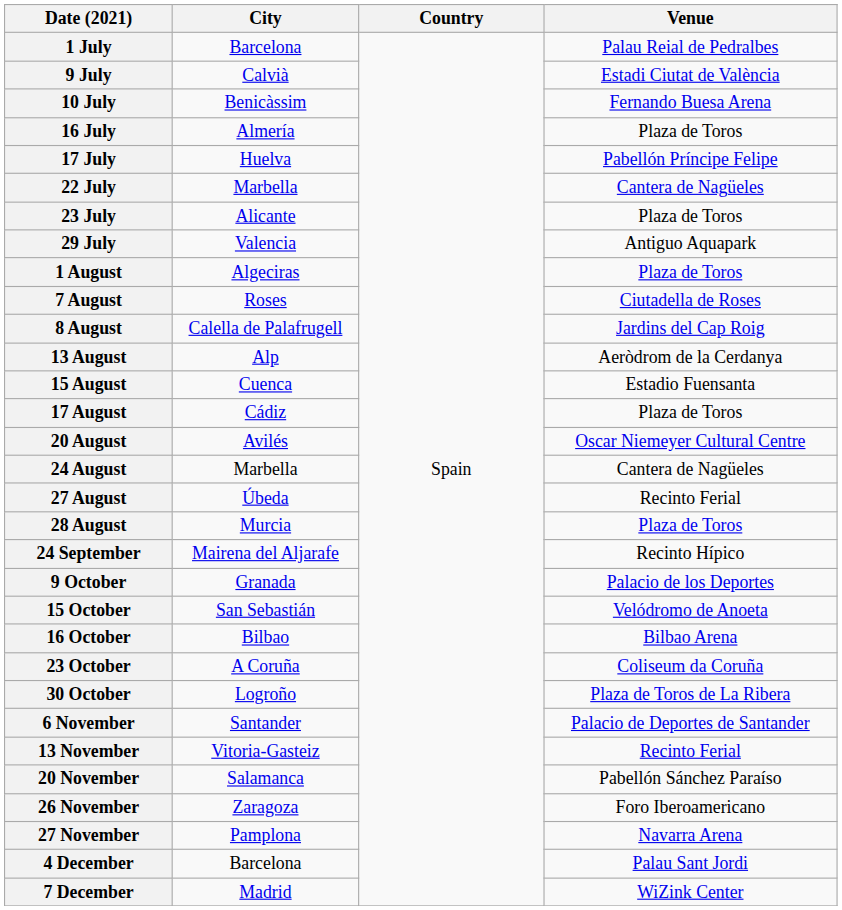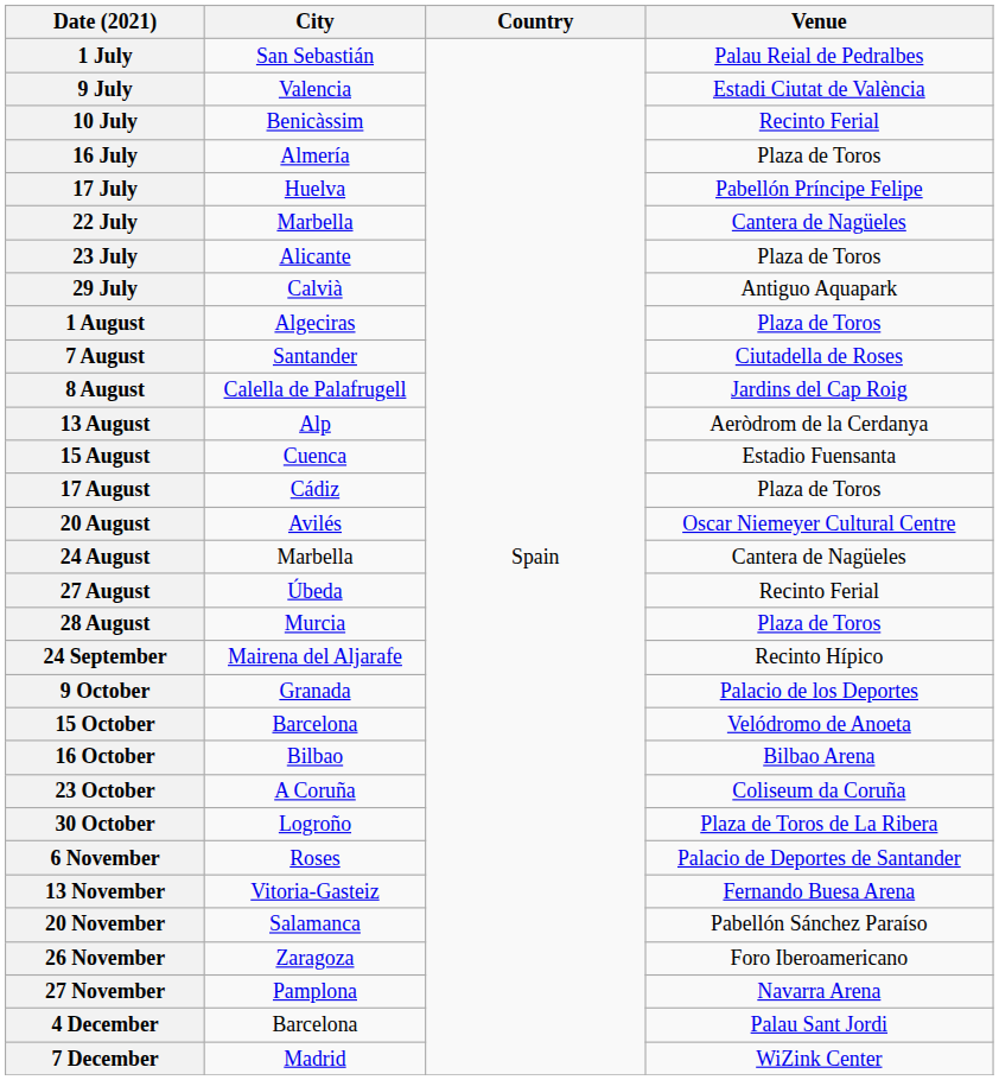1 July | City: Barcelona -> San Sebastián
9 July | City: Calvià -> Valencia
10 July | Venue: Fernando Buesa Arena -> Recinto Ferial
29 July | City: Valencia -> Calvià
7 August | City: Roses -> Santander
15 October | City: San Sebastián -> Barcelona
6 November | City: Santander -> Roses
13 November | Venue: Recinto Ferial -> Fernando Buesa Arena
